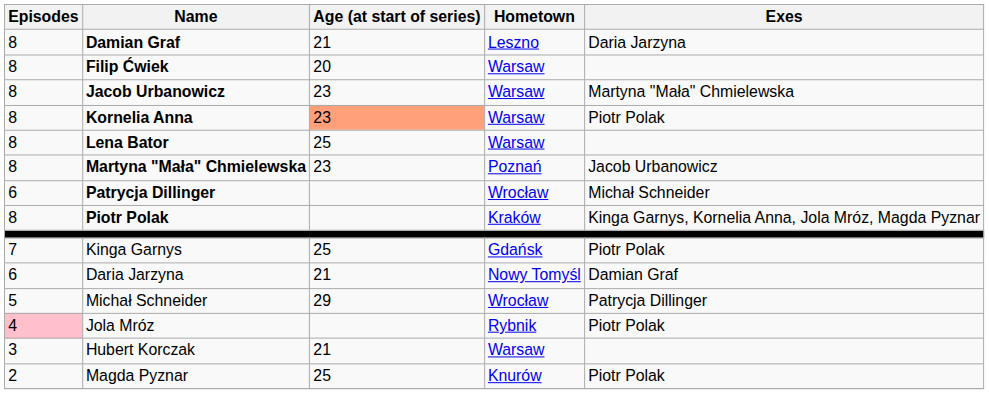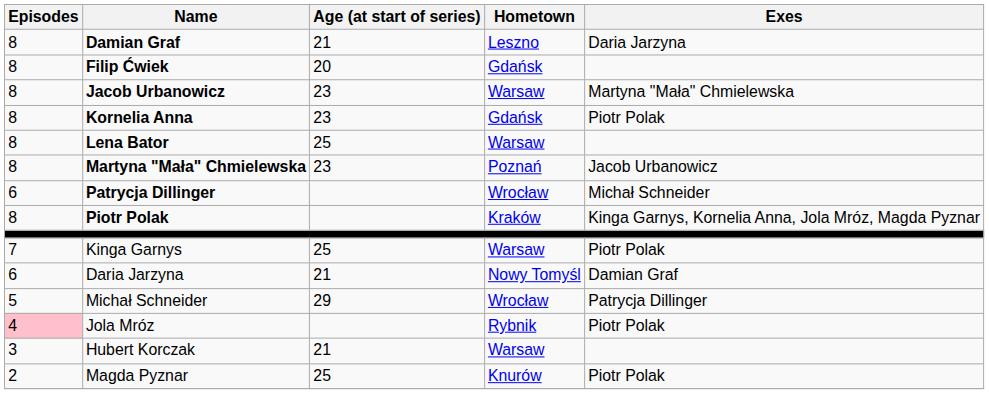Filip Ćwiek | Hometown: Warsaw -> Gdańsk
Kornelia Anna | Age (at start of series): lightsalmon background -> no background
Kornelia Anna | Hometown: Warsaw -> Gdańsk
Kinga Garnys | Hometown: Gdańsk -> Warsaw
